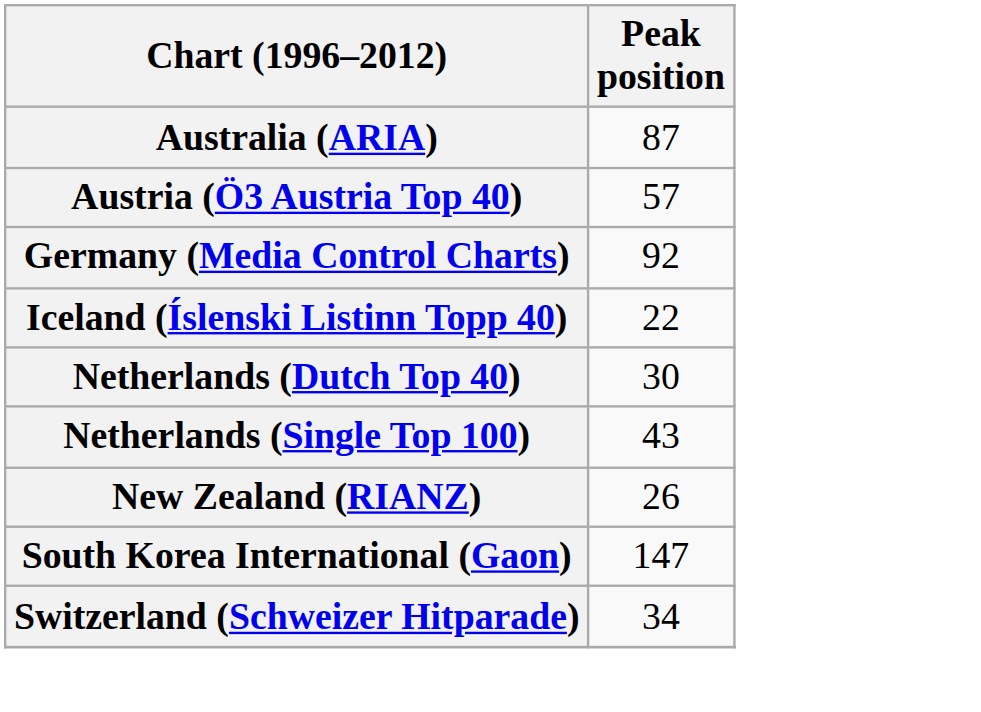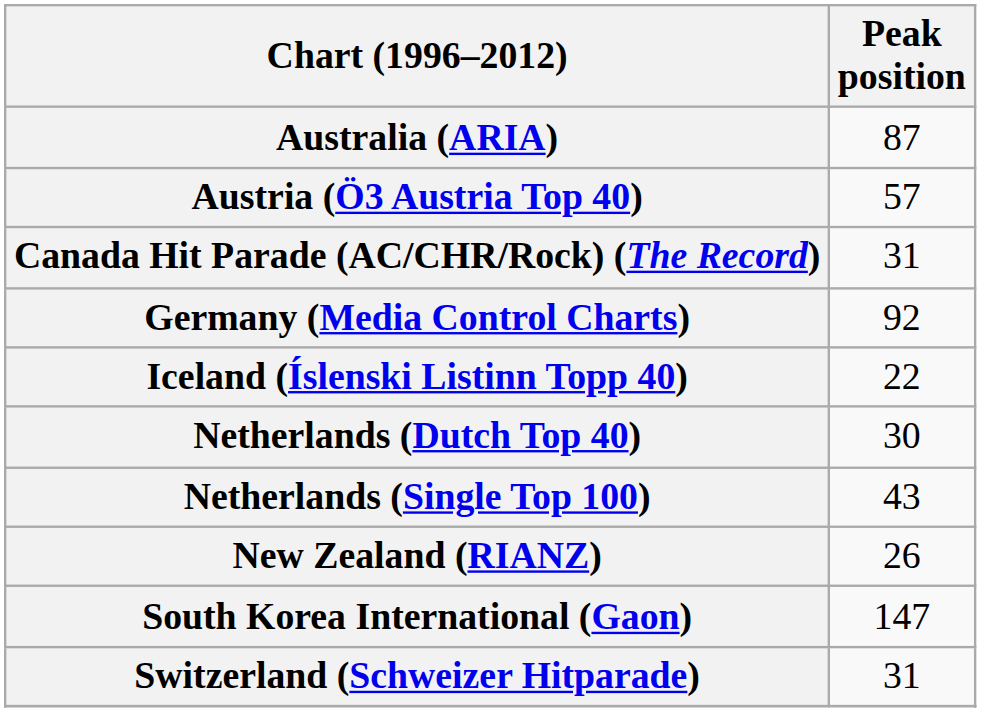+ row: Canada Hit Parade (AC/CHR/Rock) (The Record) | 31
Switzerland (Schweizer Hitparade) | Peak position: 34 -> 31
